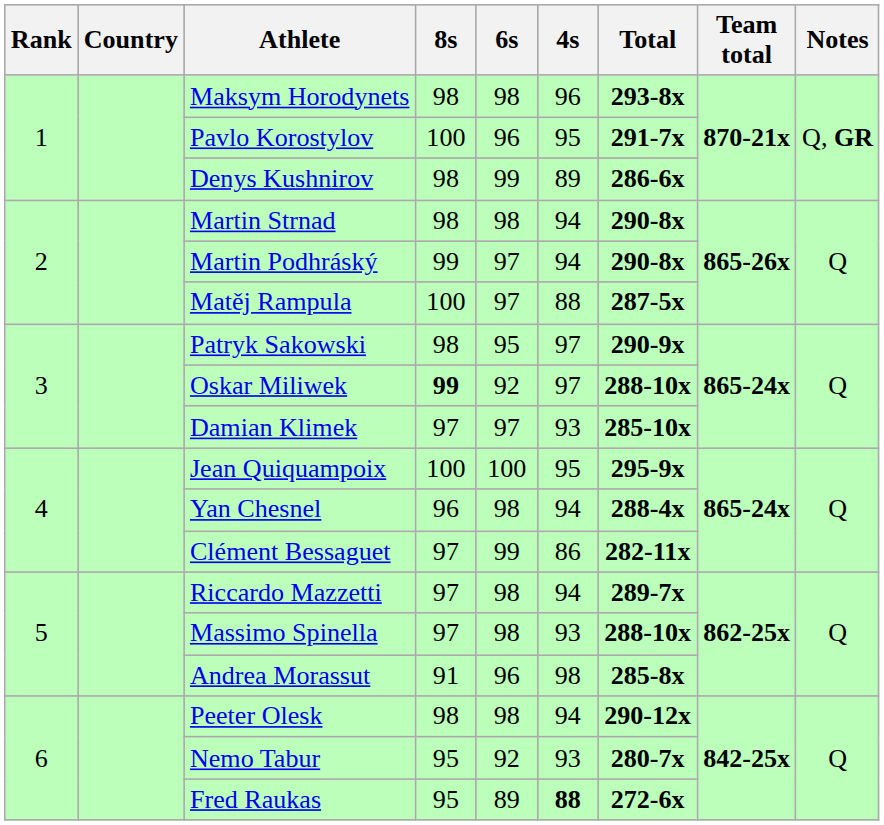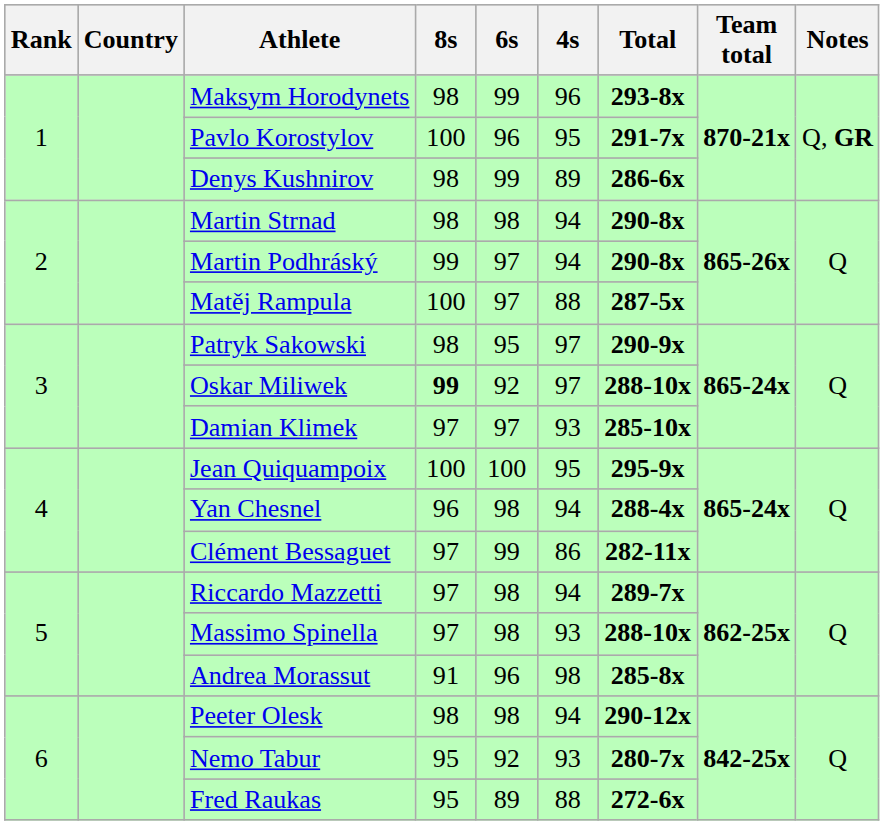Maksym Horodynets | 6s: 98 -> 99
Fred Raukas | 4s: bold -> normal
